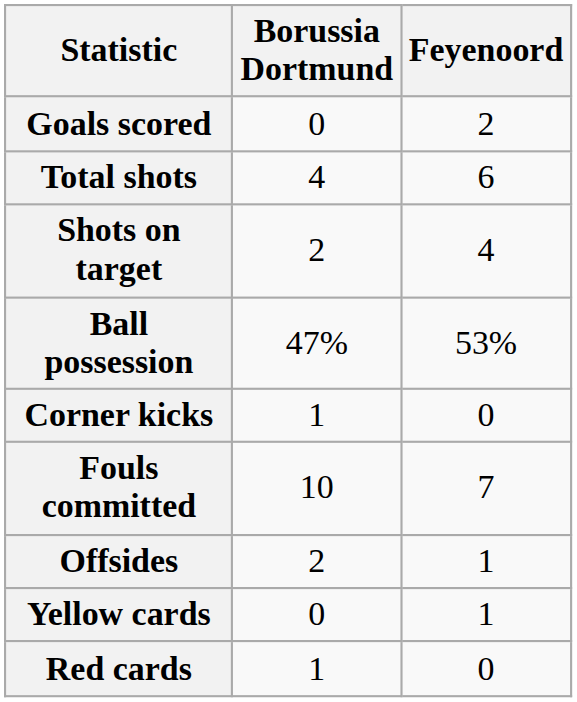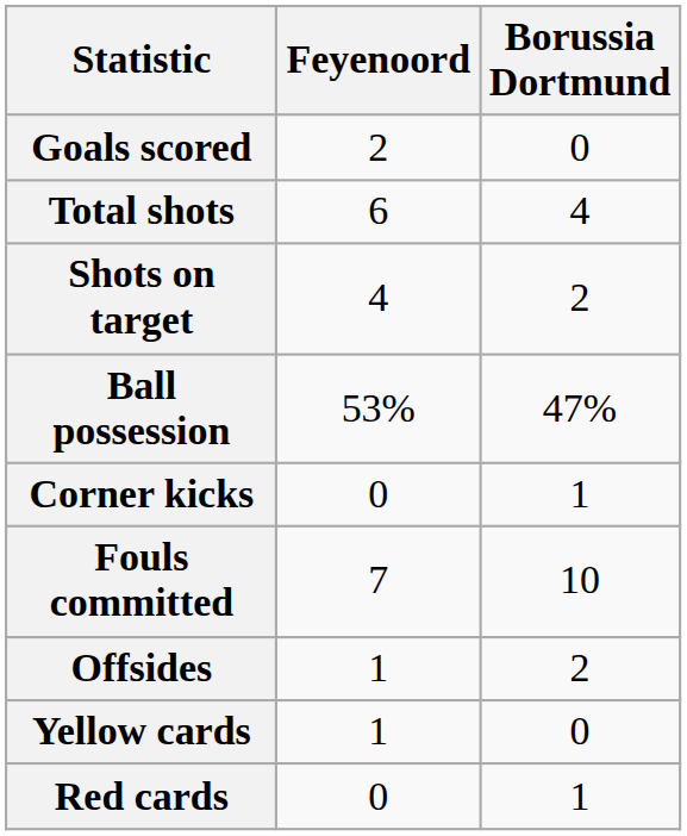columns swapped: Feyenoord <-> Borussia Dortmund
